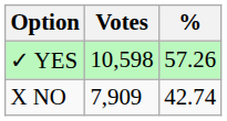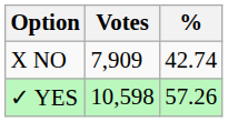rows swapped: ✓ YES <-> X NO
